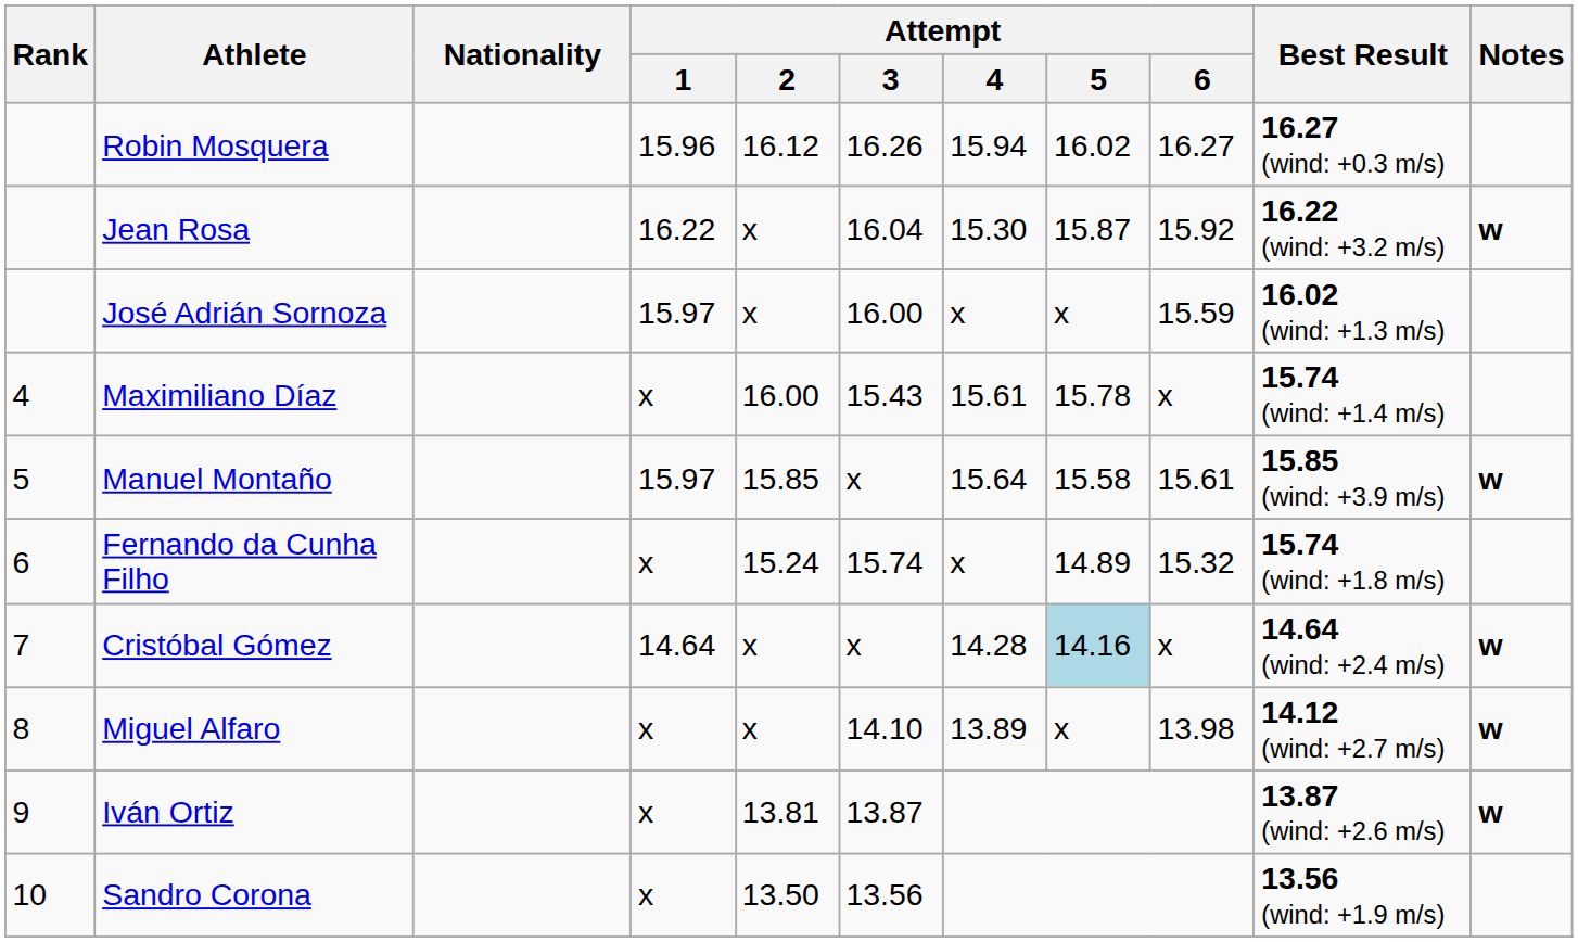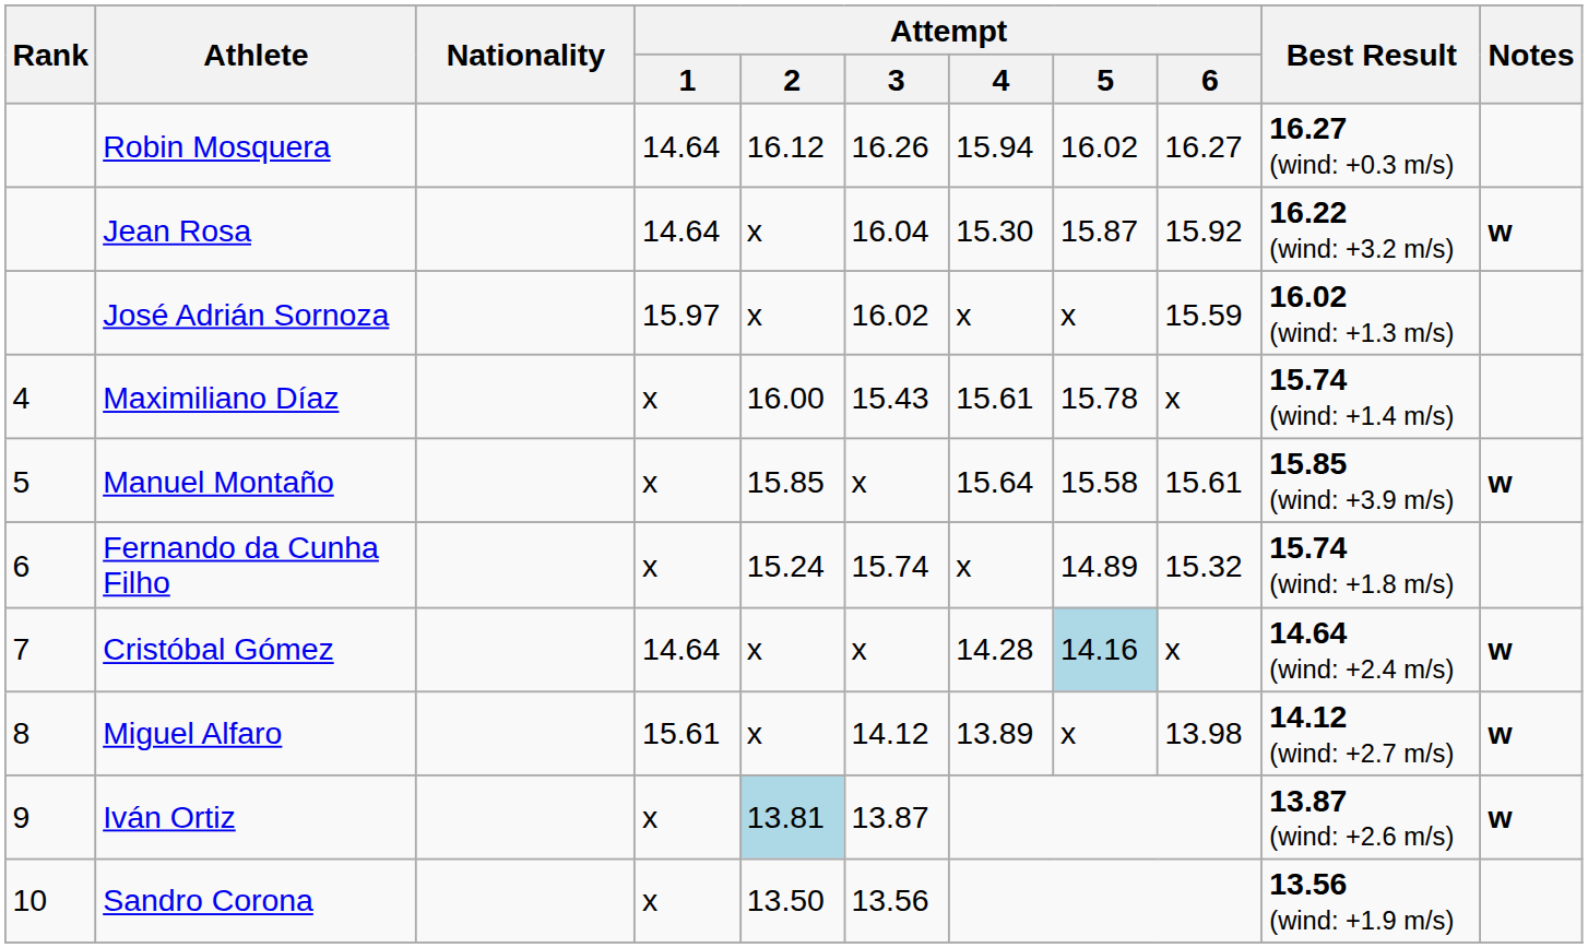Robin Mosquera | Attempt / 1: 15.96 -> 14.64
Jean Rosa | Attempt / 1: 16.22 -> 14.64
José Adrián Sornoza | Attempt / 3: 16.00 -> 16.02
Manuel Montaño | Attempt / 1: 15.97 -> x
Miguel Alfaro | Attempt / 1: x -> 15.61
Miguel Alfaro | Attempt / 3: 14.10 -> 14.12
Iván Ortiz | Attempt / 2: no background -> lightblue background
